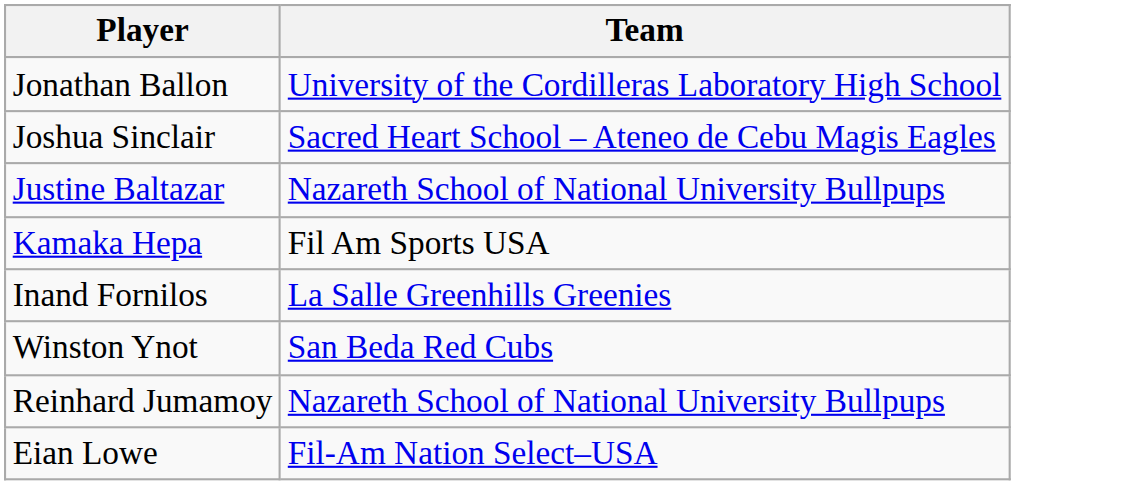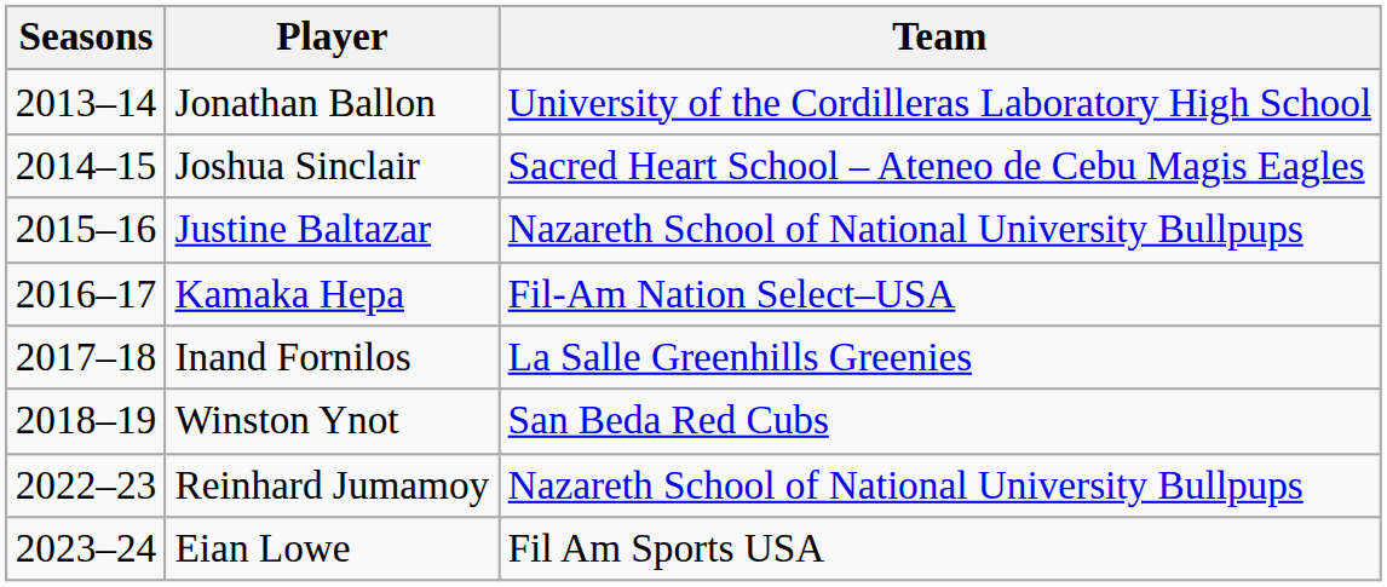+ column: Seasons | 2013–14 | 2014–15 | 2015–16 | 2016–17 | 2017–18 | 2018–19 | 2022–23 | 2023–24
Kamaka Hepa | Team: Fil Am Sports USA -> Fil-Am Nation Select–USA
Eian Lowe | Team: Fil-Am Nation Select–USA -> Fil Am Sports USA
